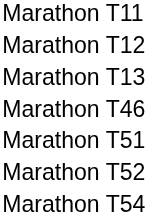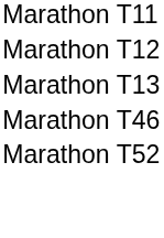- row: Marathon T51
- row: Marathon T54
